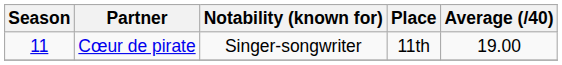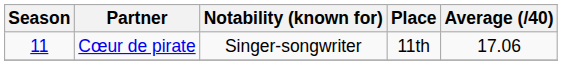Cœur de pirate | Average (/40): 19.00 -> 17.06
